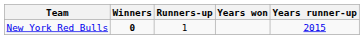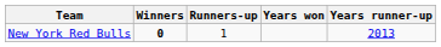New York Red Bulls | Years runner-up: 2015 -> 2013
